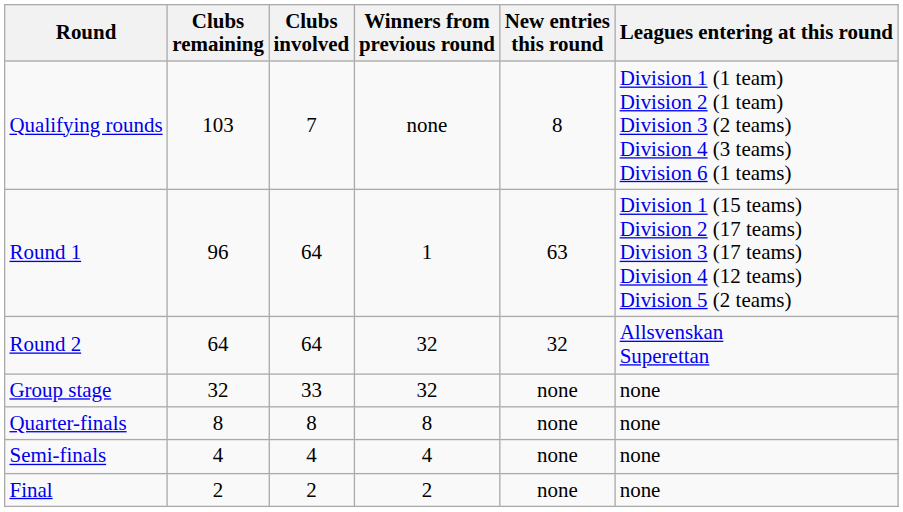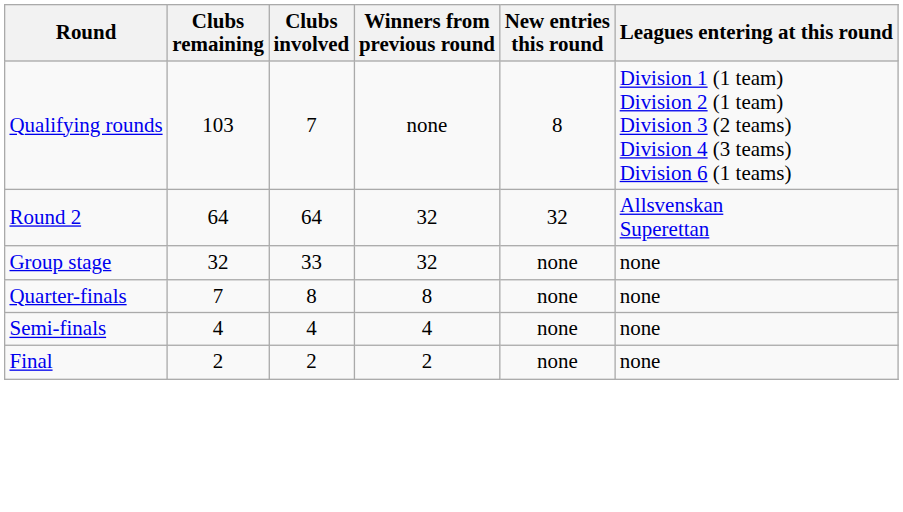- row: Round 1 | 96 | 64 | 1 | 63 | Division 1 (15 teams) Division 2 (17 teams) Division 3 (17 teams) Division 4 (12 teams) Division 5 (2 teams)
Quarter-finals | Clubs remaining: 8 -> 7
